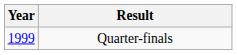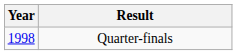Quarter-finals | Year: 1999 -> 1998
